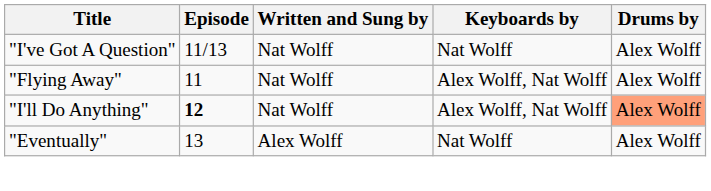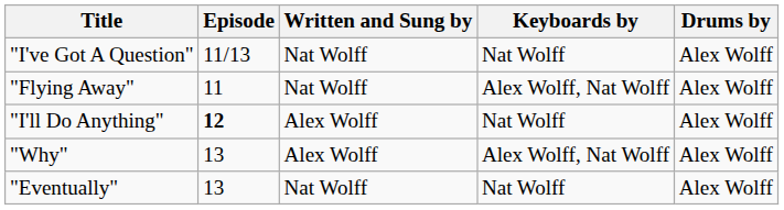"I'll Do Anything" | Written and Sung by: Nat Wolff -> Alex Wolff
"I'll Do Anything" | Keyboards by: Alex Wolff, Nat Wolff -> Nat Wolff
"I'll Do Anything" | Drums by: lightsalmon background -> no background
+ row: "Why" | 13 | Alex Wolff | Alex Wolff, Nat Wolff | Alex Wolff
"Eventually" | Written and Sung by: Alex Wolff -> Nat Wolff
